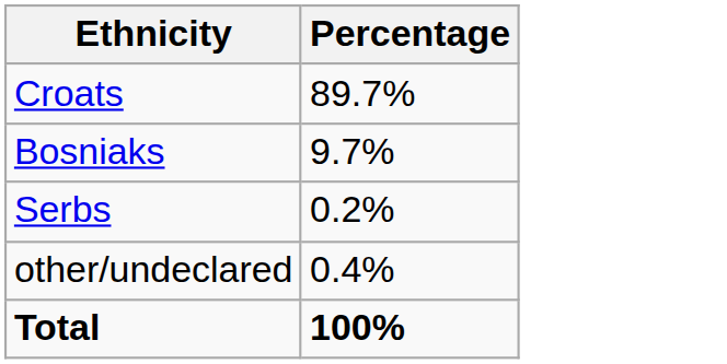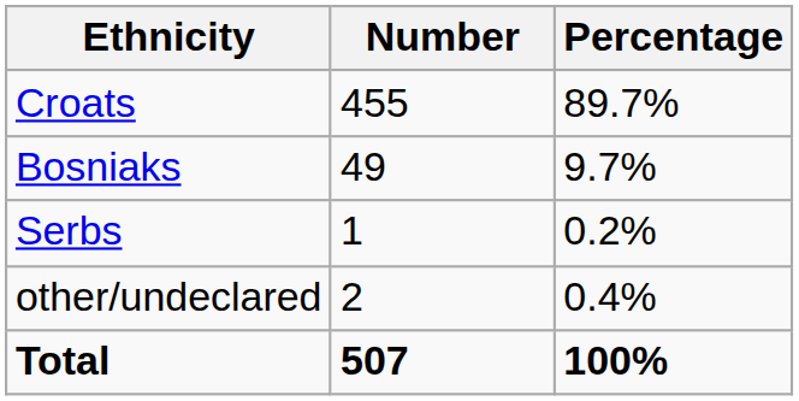+ column: Number | 455 | 49 | 1 | 2 | 507
